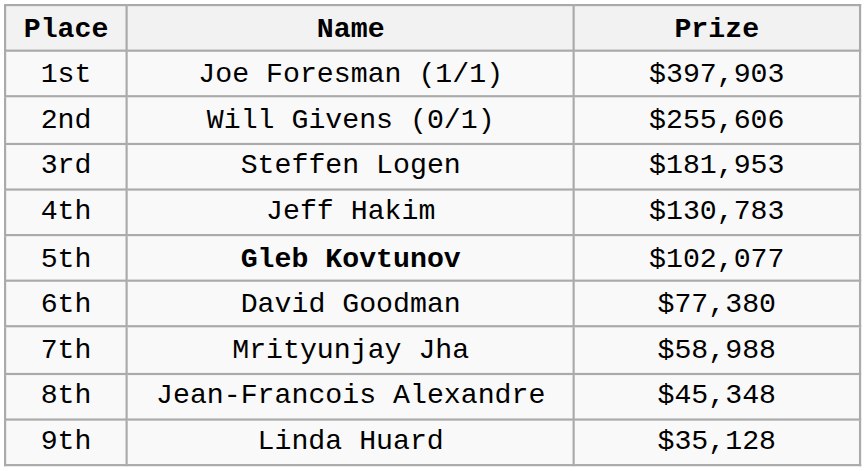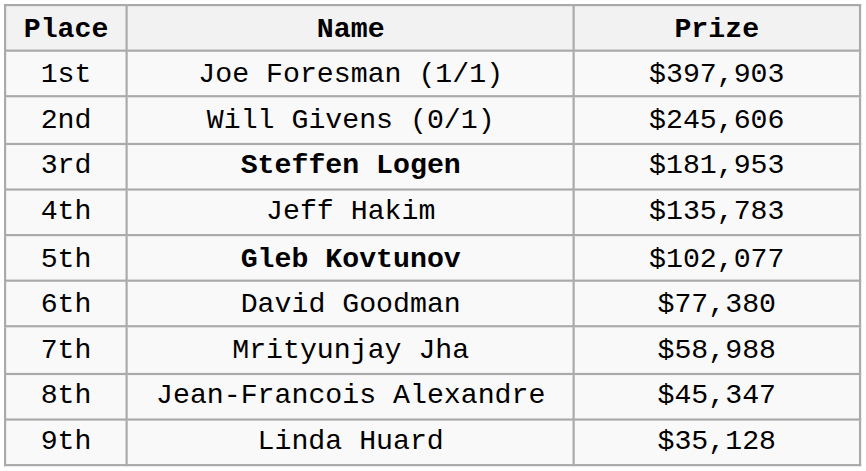2nd | Prize: $255,606 -> $245,606
3rd | Name: normal -> bold
4th | Prize: $130,783 -> $135,783
8th | Prize: $45,348 -> $45,347
